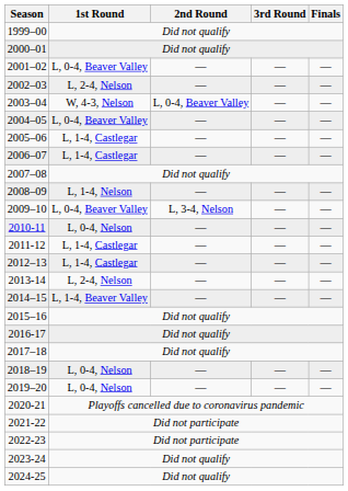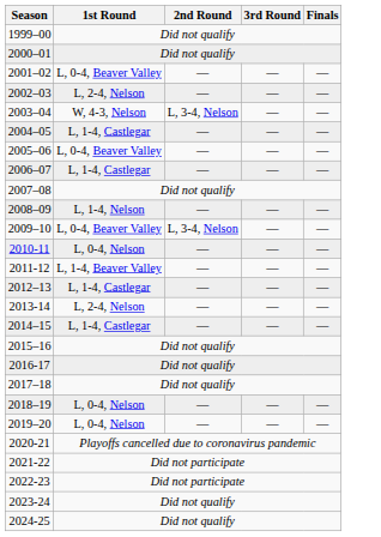2003–04 | 2nd Round: L, 0-4, Beaver Valley -> L, 3-4, Nelson
2004–05 | 1st Round: L, 0-4, Beaver Valley -> L, 1-4, Castlegar
2005–06 | 1st Round: L, 1-4, Castlegar -> L, 0-4, Beaver Valley
2011-12 | 1st Round: L, 1-4, Castlegar -> L, 1-4, Beaver Valley
2014–15 | 1st Round: L, 1-4, Beaver Valley -> L, 1-4, Castlegar
